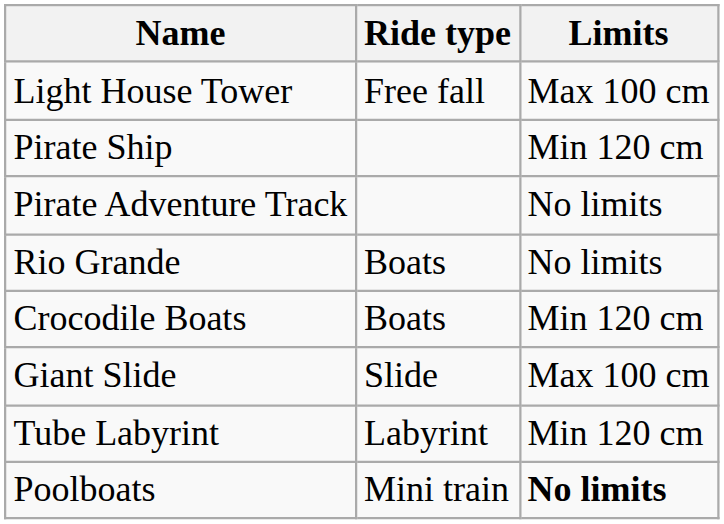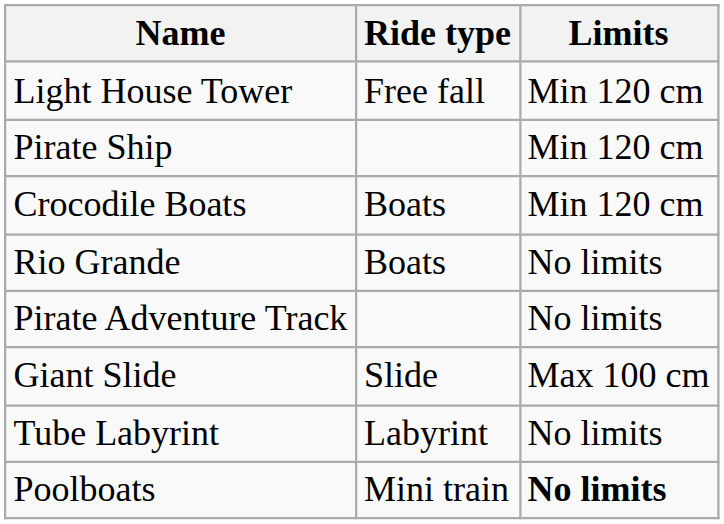Light House Tower | Limits: Max 100 cm -> Min 120 cm
rows swapped: Pirate Adventure Track <-> Crocodile Boats
Tube Labyrint | Limits: Min 120 cm -> No limits
